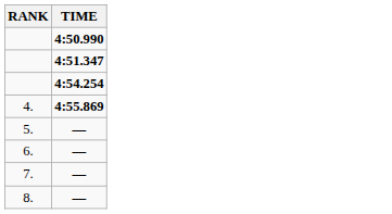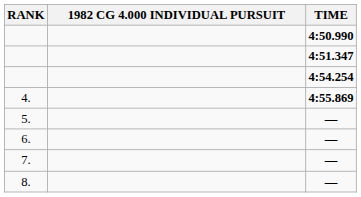+ column: 1982 CG 4.000 INDIVIDUAL PURSUIT
